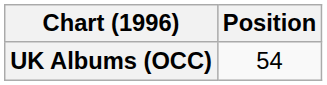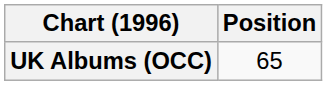UK Albums (OCC) | Position: 54 -> 65
